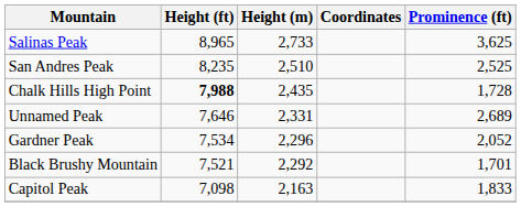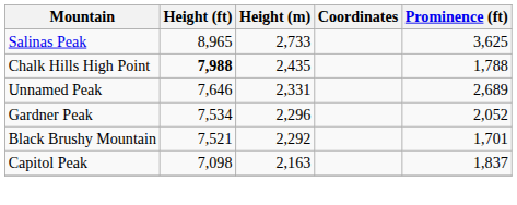- row: San Andres Peak | 8,235 | 2,510 | 2,525
Chalk Hills High Point | Prominence (ft): 1,728 -> 1,788
Capitol Peak | Prominence (ft): 1,833 -> 1,837
